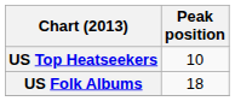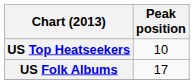US Folk Albums | Peak position: 18 -> 17
